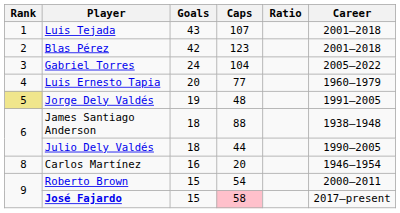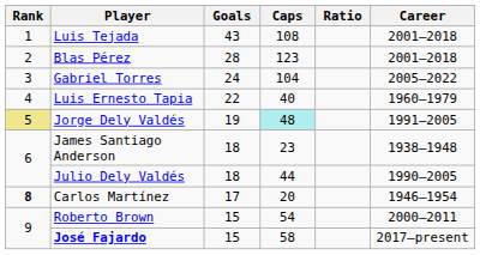Luis Tejada | Caps: 107 -> 108
Blas Pérez | Goals: 42 -> 28
Luis Ernesto Tapia | Goals: 20 -> 22
Luis Ernesto Tapia | Caps: 77 -> 40
Jorge Dely Valdés | Caps: no background -> paleturquoise background
James Santiago Anderson | Caps: 88 -> 23
Carlos Martínez | Rank: normal -> bold
Carlos Martínez | Goals: 16 -> 17
José Fajardo | Caps: pink background -> no background
